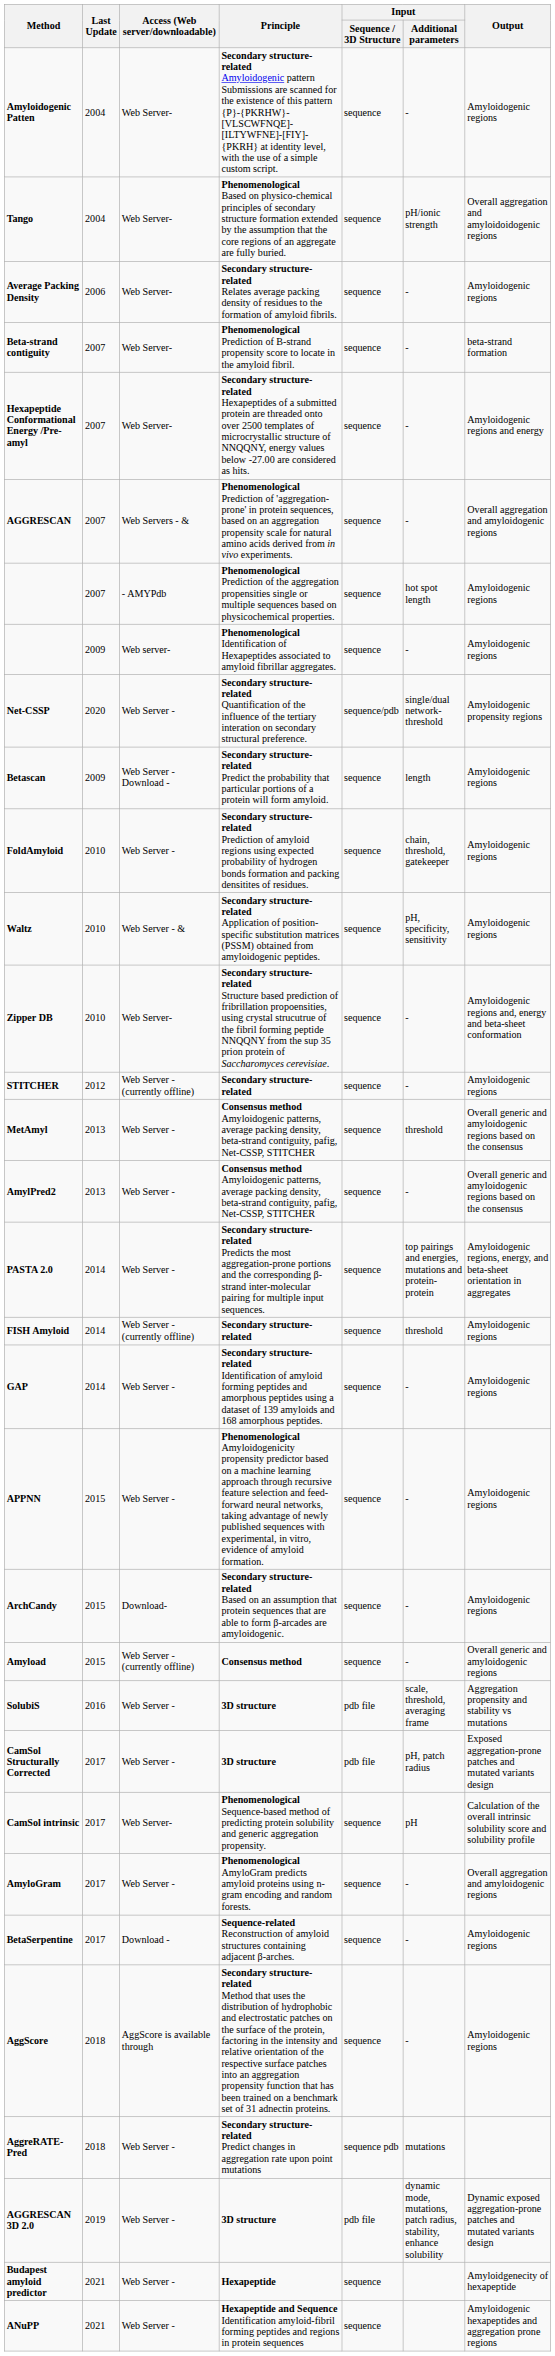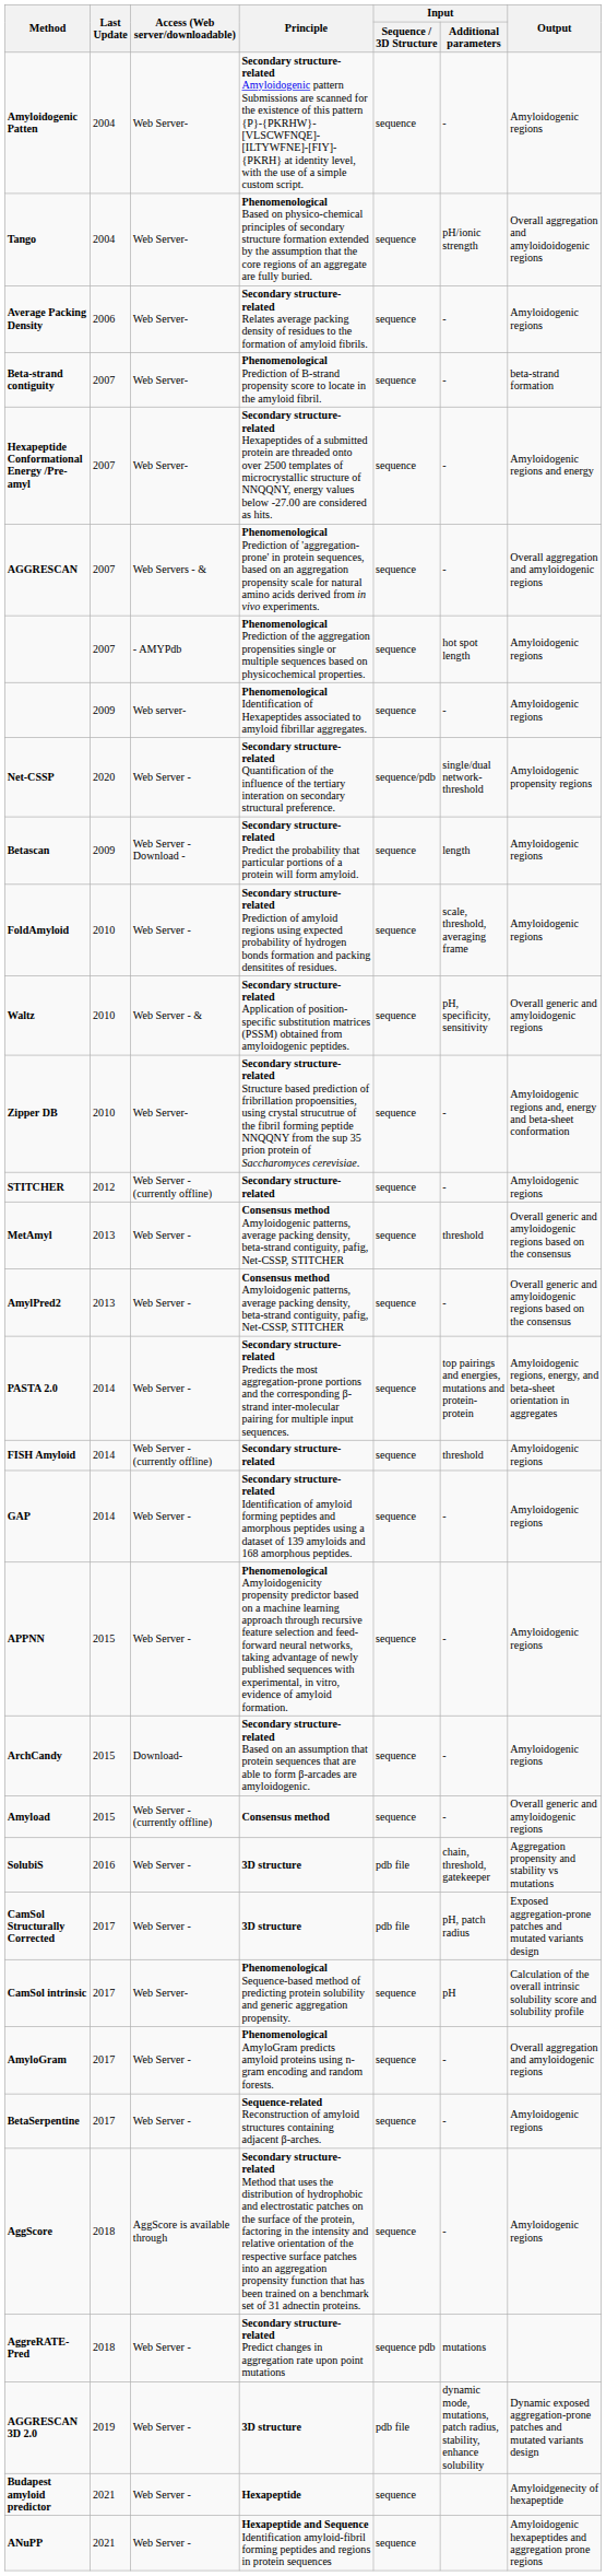FoldAmyloid | Input / Additional parameters: chain, threshold, gatekeeper -> scale, threshold, averaging frame
Waltz | Output: Amyloidogenic regions -> Overall generic and amyloidogenic regions
SolubiS | Input / Additional parameters: scale, threshold, averaging frame -> chain, threshold, gatekeeper
BetaSerpentine | Access (Web server/downloadable): Download - -> Web Server -
